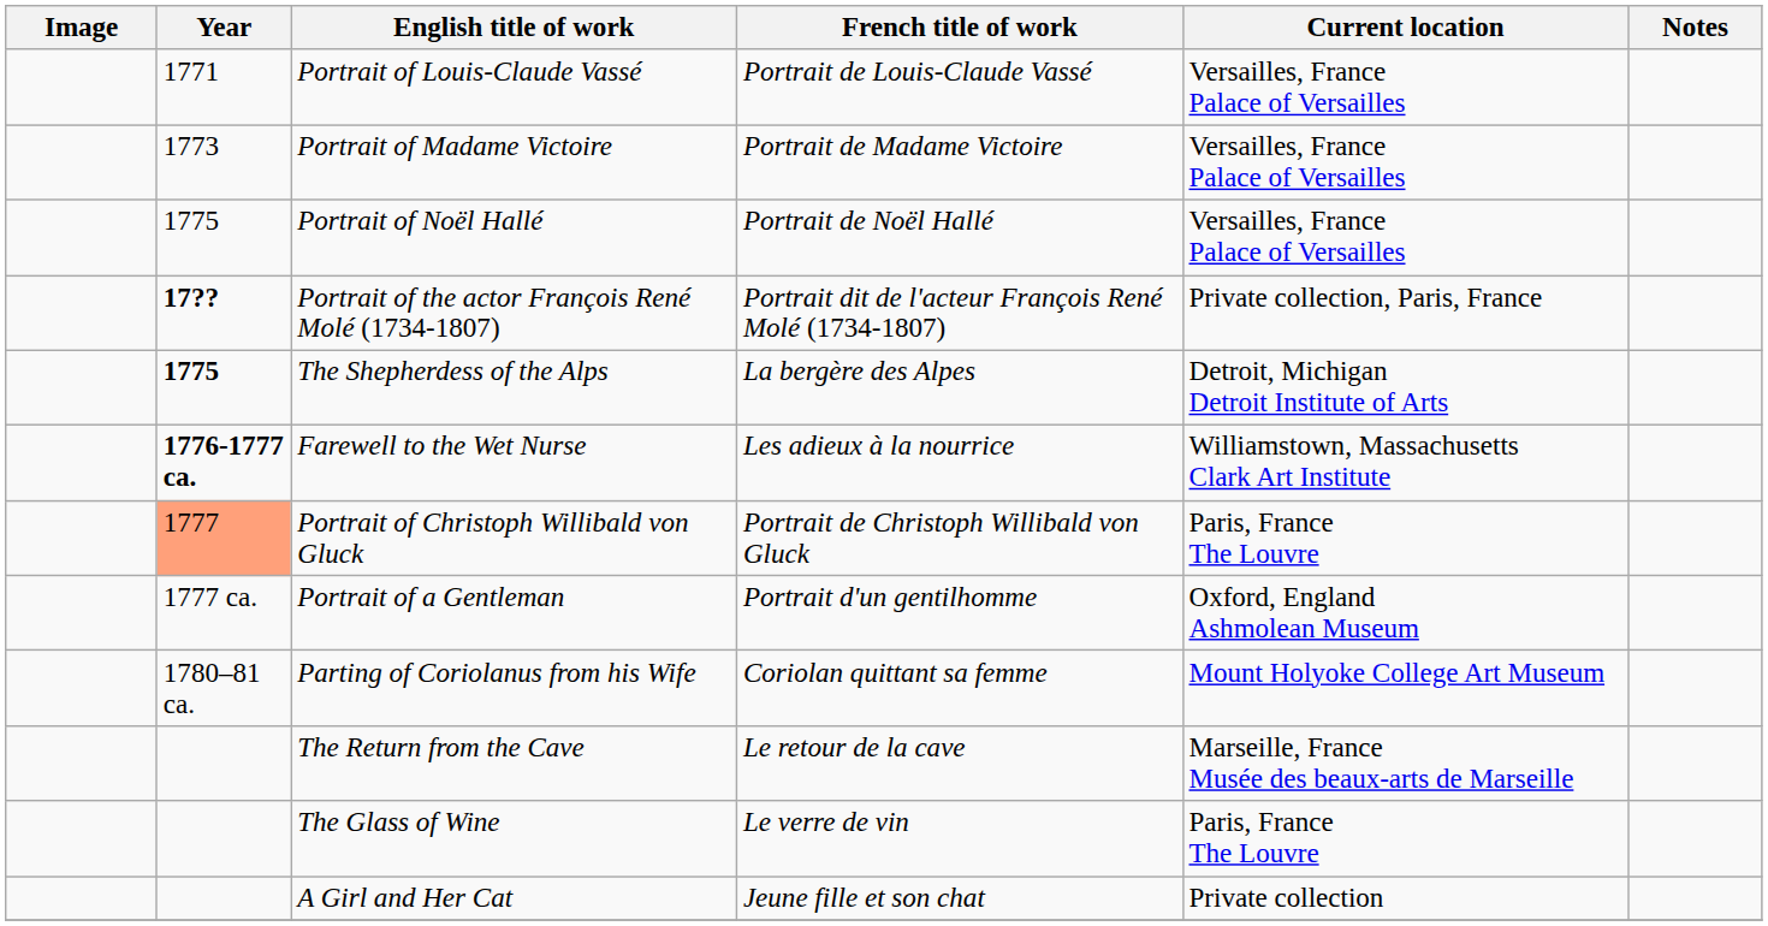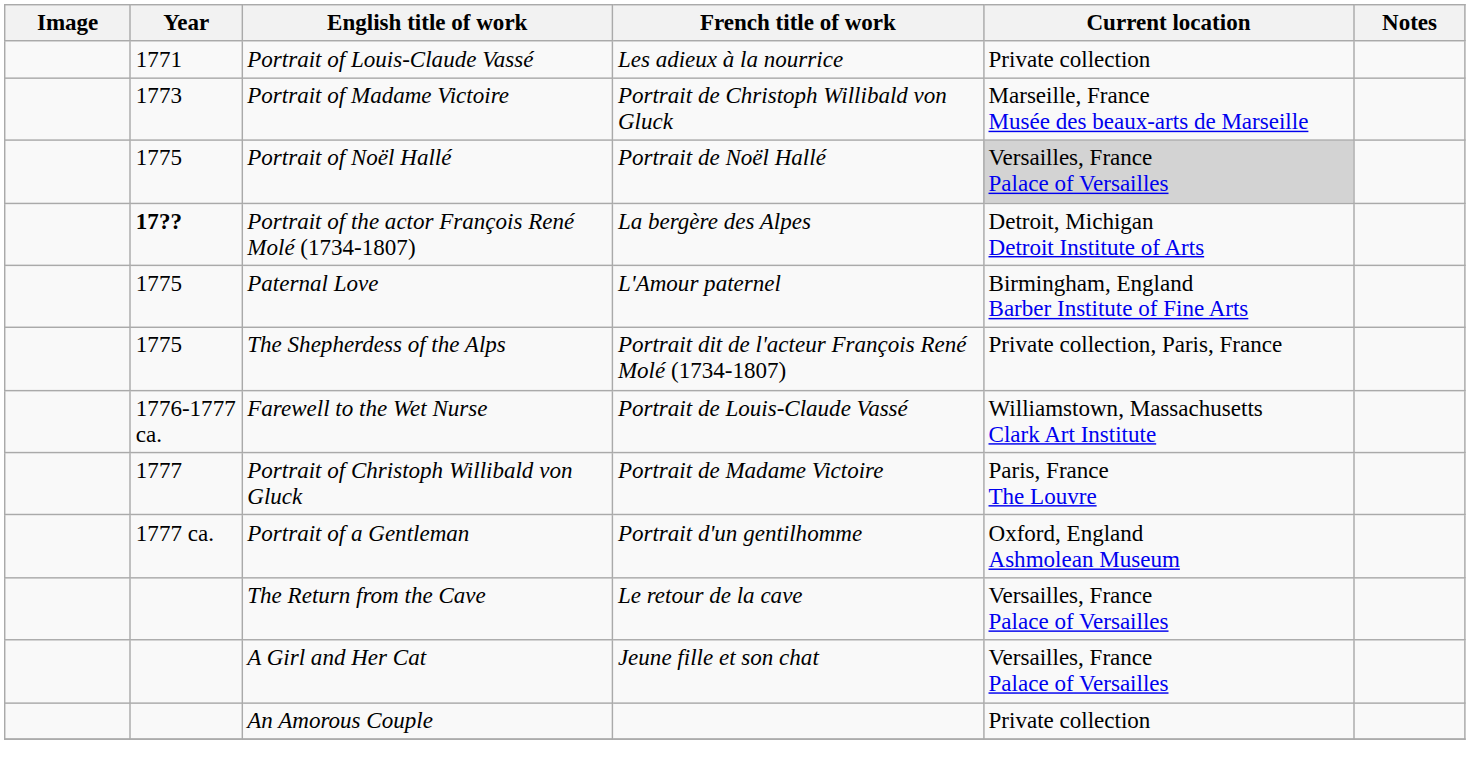Portrait of Louis-Claude Vassé | French title of work: Portrait de Louis-Claude Vassé -> Les adieux à la nourrice
Portrait of Louis-Claude Vassé | Current location: Versailles, France Palace of Versailles -> Private collection
Portrait of Madame Victoire | French title of work: Portrait de Madame Victoire -> Portrait de Christoph Willibald von Gluck
Portrait of Madame Victoire | Current location: Versailles, France Palace of Versailles -> Marseille, France Musée des beaux-arts de Marseille
Portrait of Noël Hallé | Current location: no background -> lightgrey background
Portrait of the actor François René Molé (1734-1807) | French title of work: Portrait dit de l'acteur François René Molé (1734-1807) -> La bergère des Alpes
Portrait of the actor François René Molé (1734-1807) | Current location: Private collection, Paris, France -> Detroit, Michigan Detroit Institute of Arts
+ row: 1775 | Paternal Love | L'Amour paternel | Birmingham, England Barber Institute of Fine Arts
The Shepherdess of the Alps | Year: bold -> normal
The Shepherdess of the Alps | French title of work: La bergère des Alpes -> Portrait dit de l'acteur François René Molé (1734-1807)
The Shepherdess of the Alps | Current location: Detroit, Michigan Detroit Institute of Arts -> Private collection, Paris, France
Farewell to the Wet Nurse | Year: bold -> normal
Farewell to the Wet Nurse | French title of work: Les adieux à la nourrice -> Portrait de Louis-Claude Vassé
Portrait of Christoph Willibald von Gluck | Year: lightsalmon background -> no background
Portrait of Christoph Willibald von Gluck | French title of work: Portrait de Christoph Willibald von Gluck -> Portrait de Madame Victoire
- row: 1780–81 ca. | Parting of Coriolanus from his Wife | Coriolan quittant sa femme | Mount Holyoke College Art Museum
The Return from the Cave | Current location: Marseille, France Musée des beaux-arts de Marseille -> Versailles, France Palace of Versailles
- row: The Glass of Wine | Le verre de vin | Paris, France The Louvre
A Girl and Her Cat | Current location: Private collection -> Versailles, France Palace of Versailles
+ row: An Amorous Couple | Private collection
